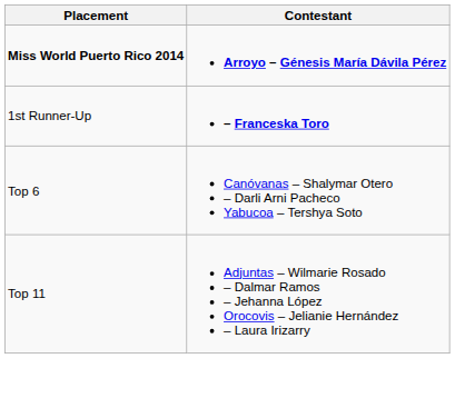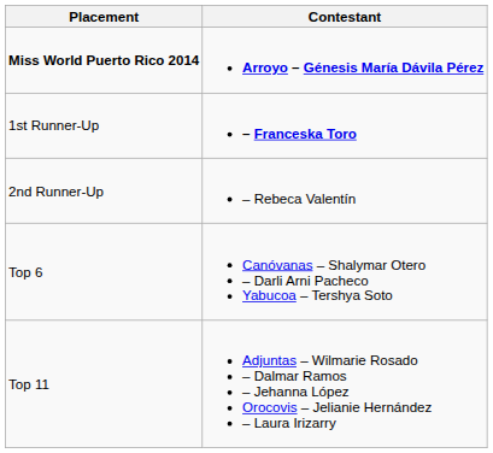+ row: 2nd Runner-Up | – Rebeca Valentín
